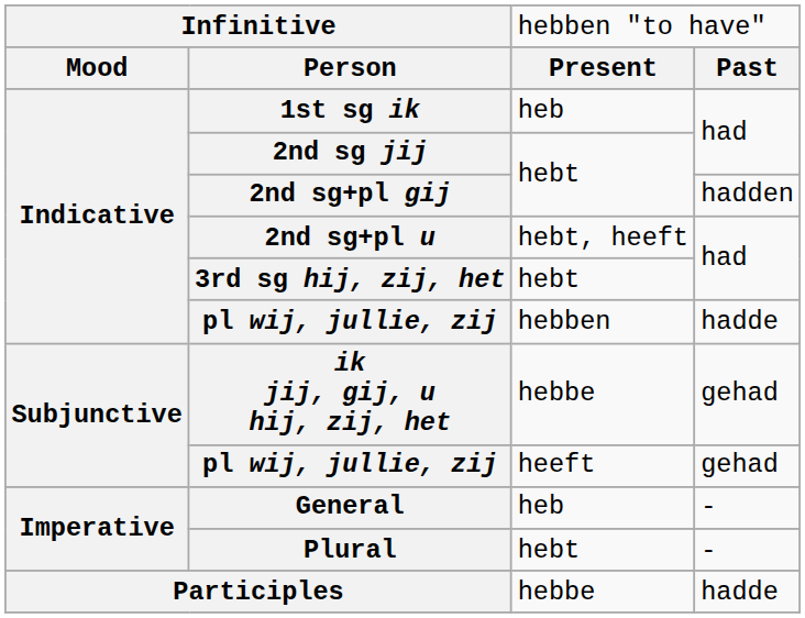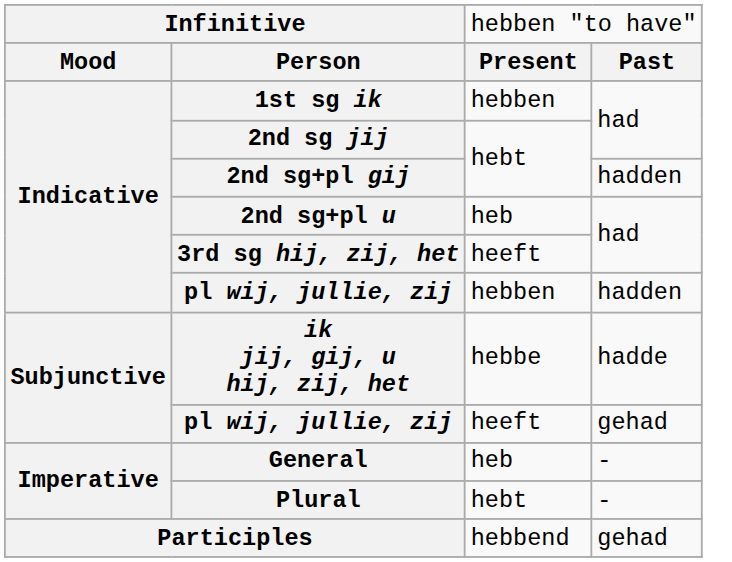1st sg ik | column 3: heb -> hebben
2nd sg+pl u | column 3: hebt, heeft -> heb
3rd sg hij, zij, het | column 3: hebt -> heeft
Indicative / pl wij, jullie, zij | column 4: hadde -> hadden
ik jij, gij, u hij, zij, het | column 4: gehad -> hadde
Participles | column 3: hebbe -> hebbend
Participles | column 4: hadde -> gehad
